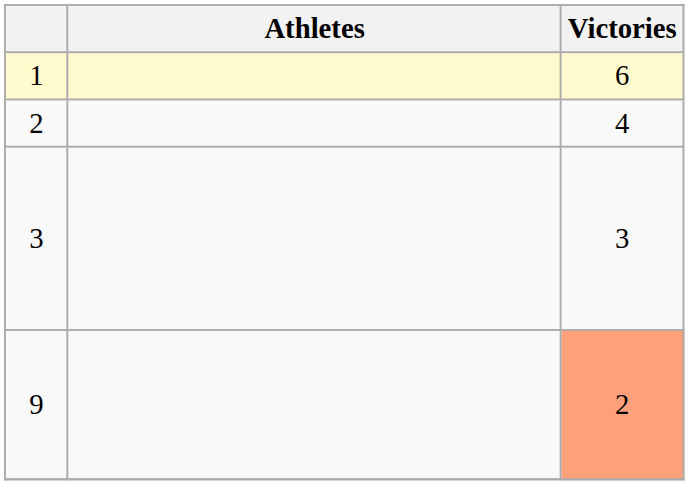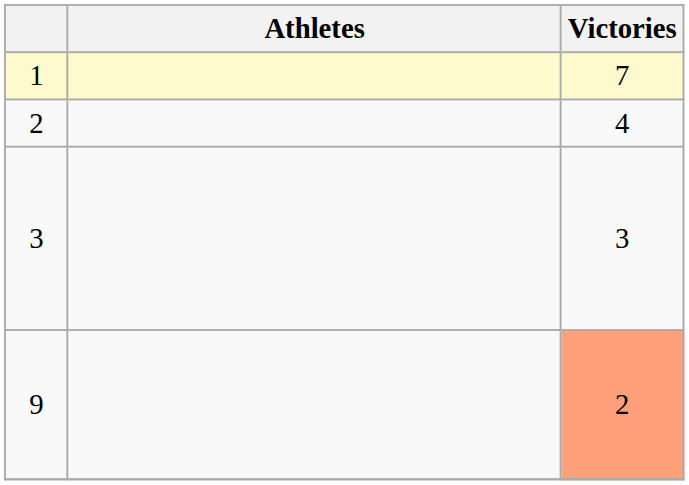1 | Victories: 6 -> 7
